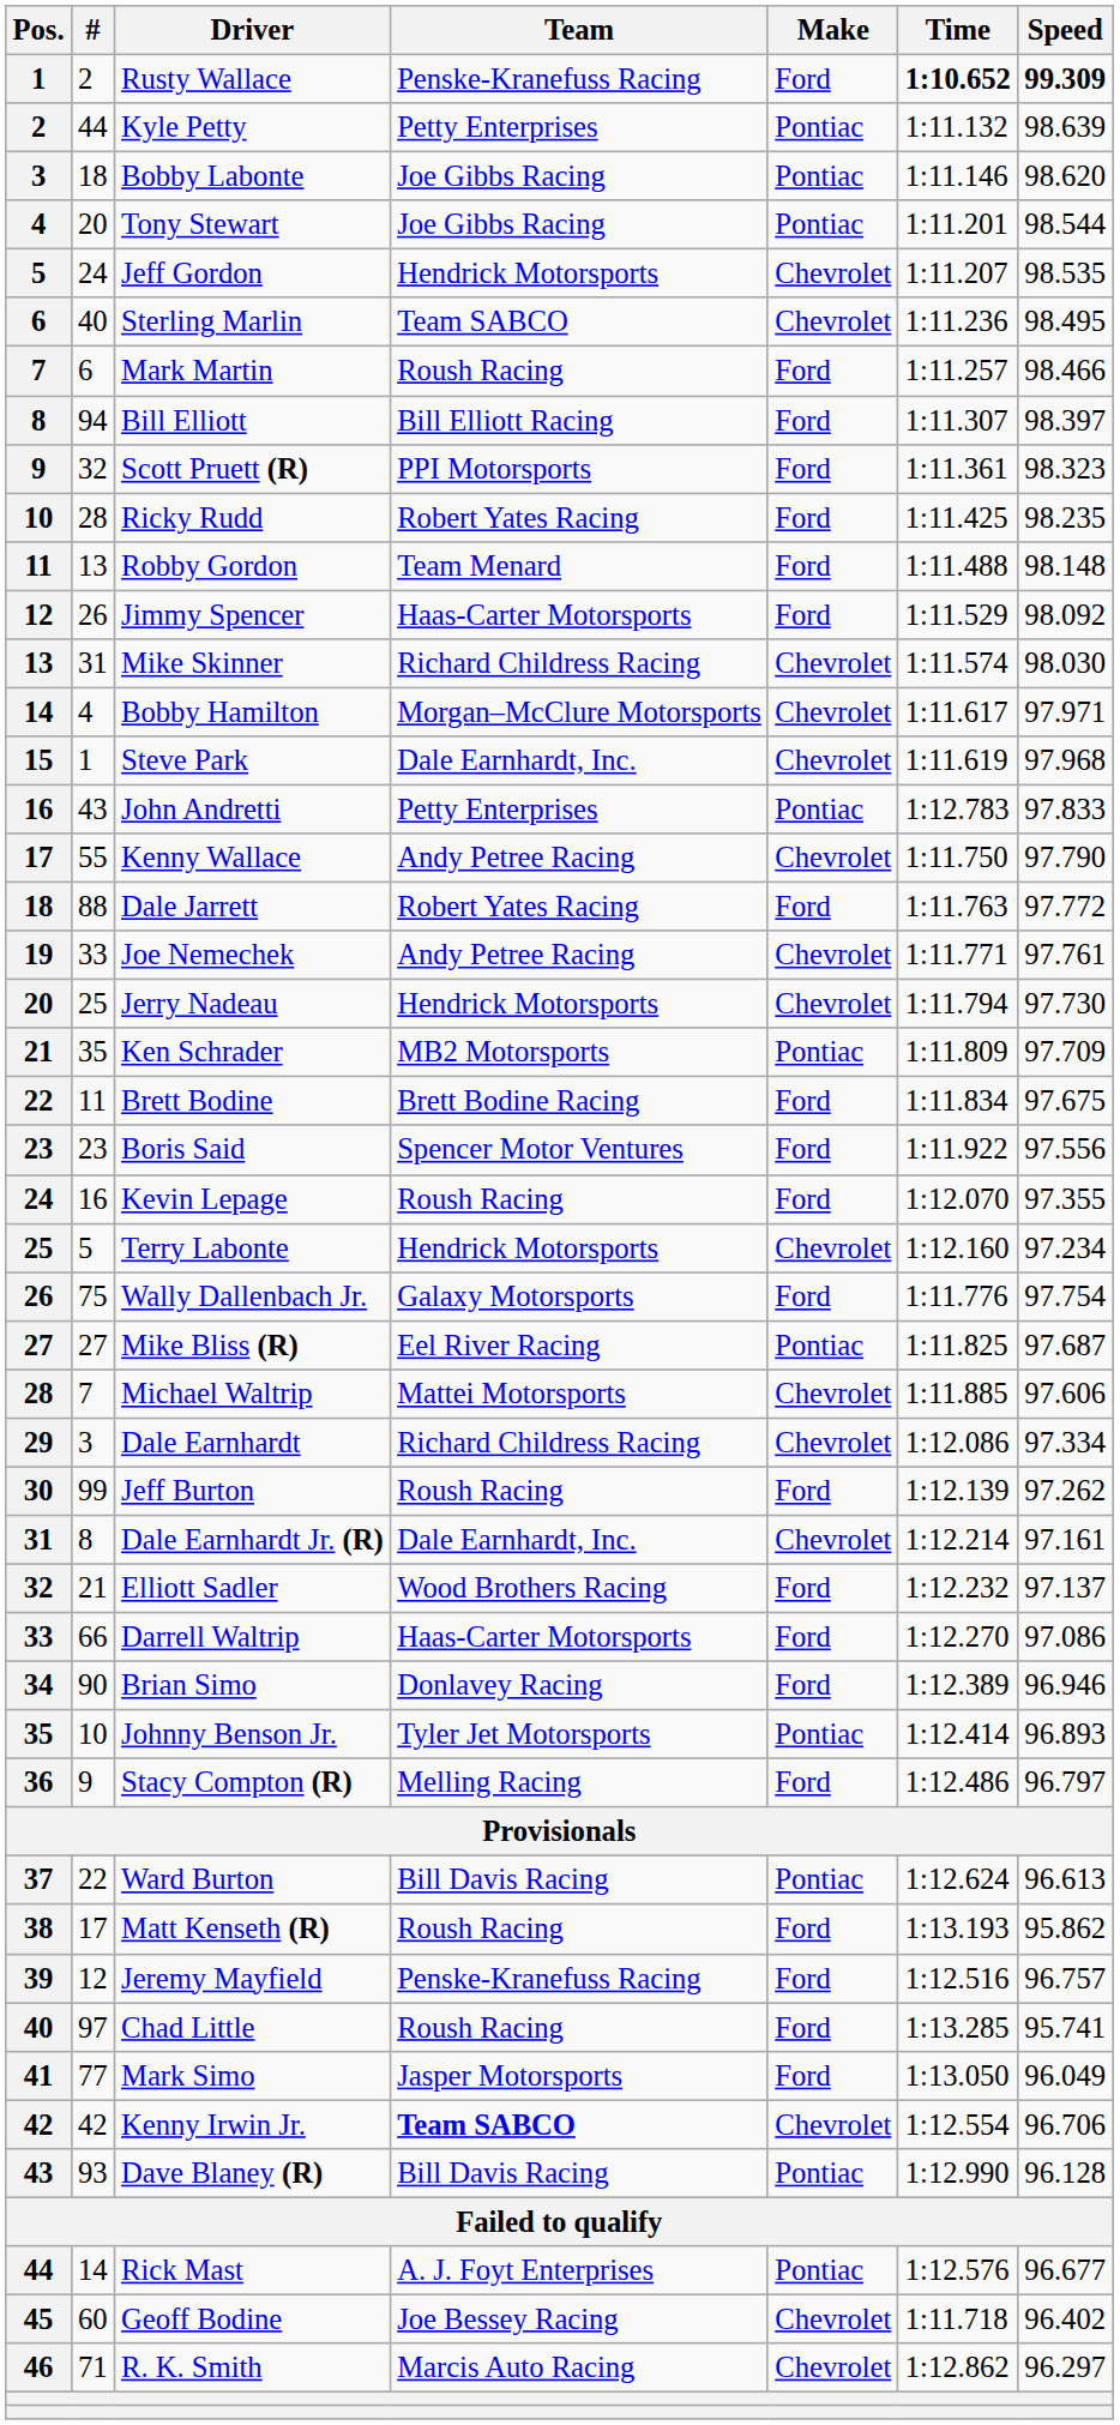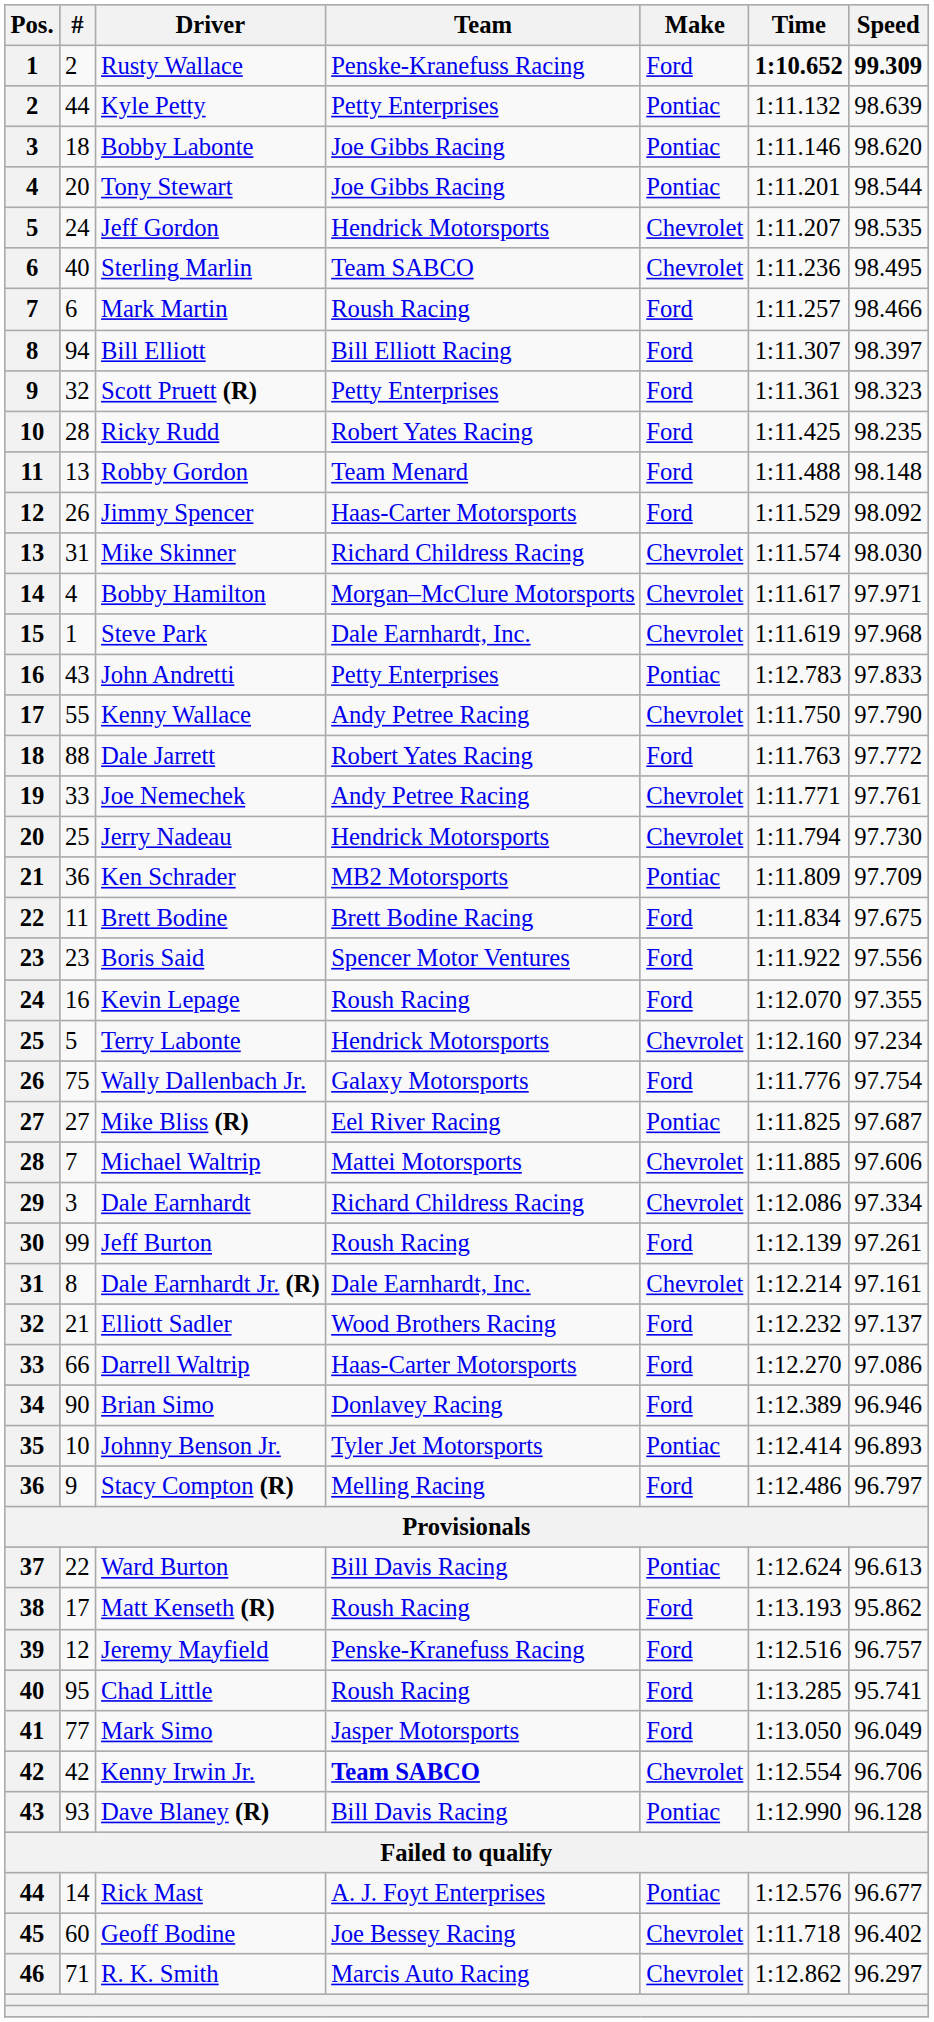Scott Pruett (R) | Team: PPI Motorsports -> Petty Enterprises
Ken Schrader | #: 35 -> 36
Jeff Burton | Speed: 97.262 -> 97.261
Chad Little | #: 97 -> 95
